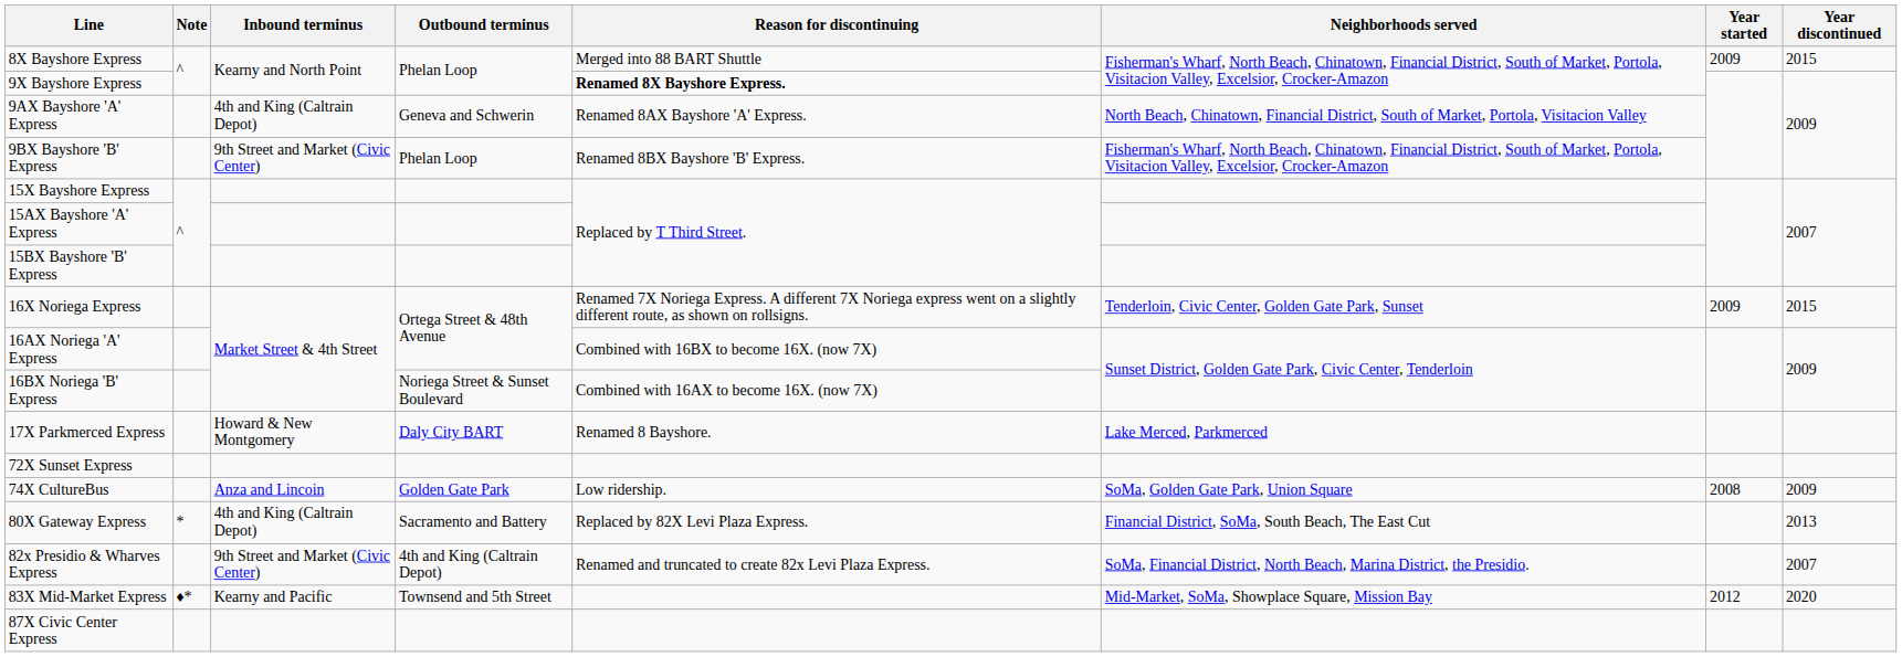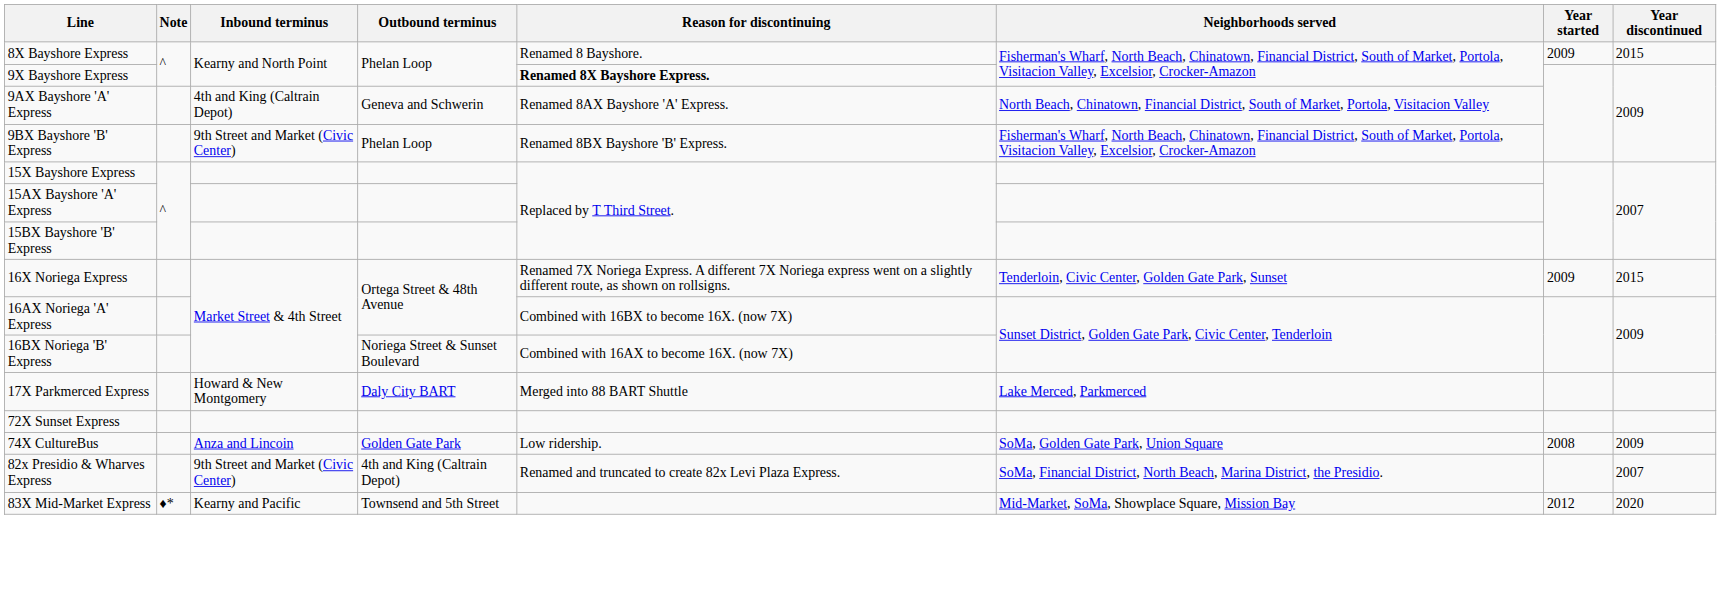8X Bayshore Express | Reason for discontinuing: Merged into 88 BART Shuttle -> Renamed 8 Bayshore.
17X Parkmerced Express | Reason for discontinuing: Renamed 8 Bayshore. -> Merged into 88 BART Shuttle
- row: 80X Gateway Express | * | 4th and King (Caltrain Depot) | Sacramento and Battery | Replaced by 82X Levi Plaza Express. | Financial District, SoMa, South Beach, The East Cut | 2013
- row: 87X Civic Center Express
